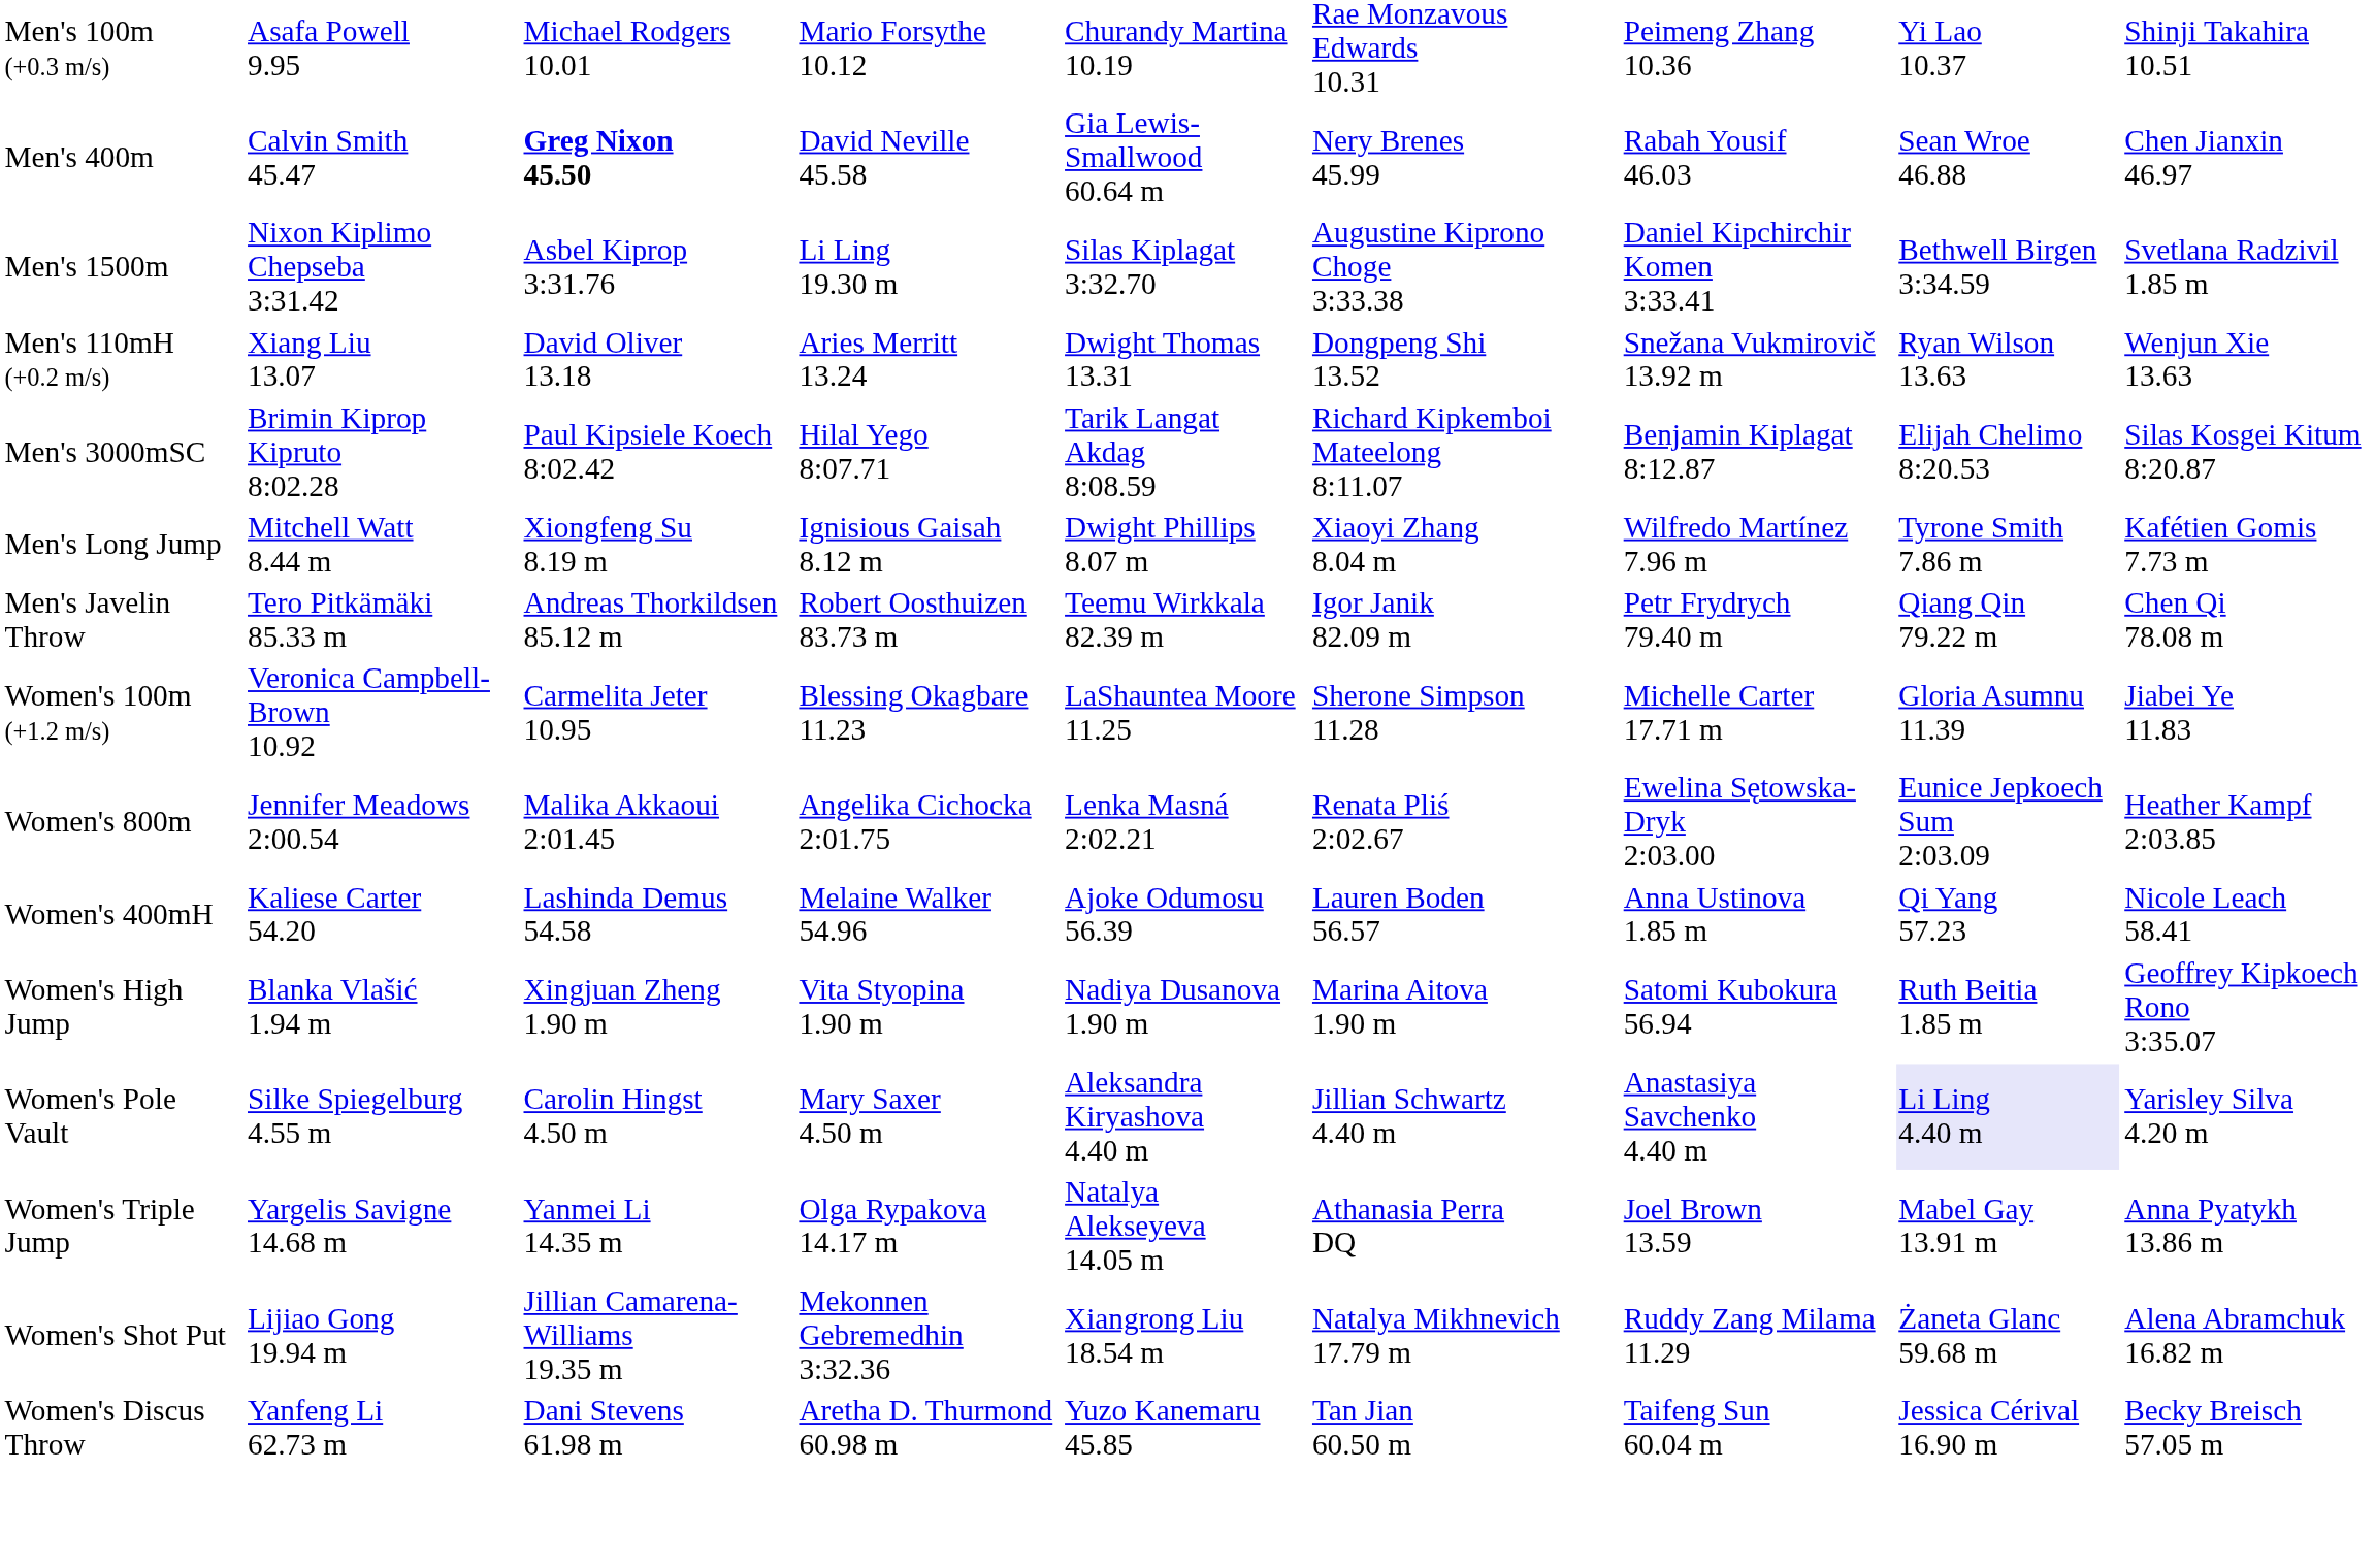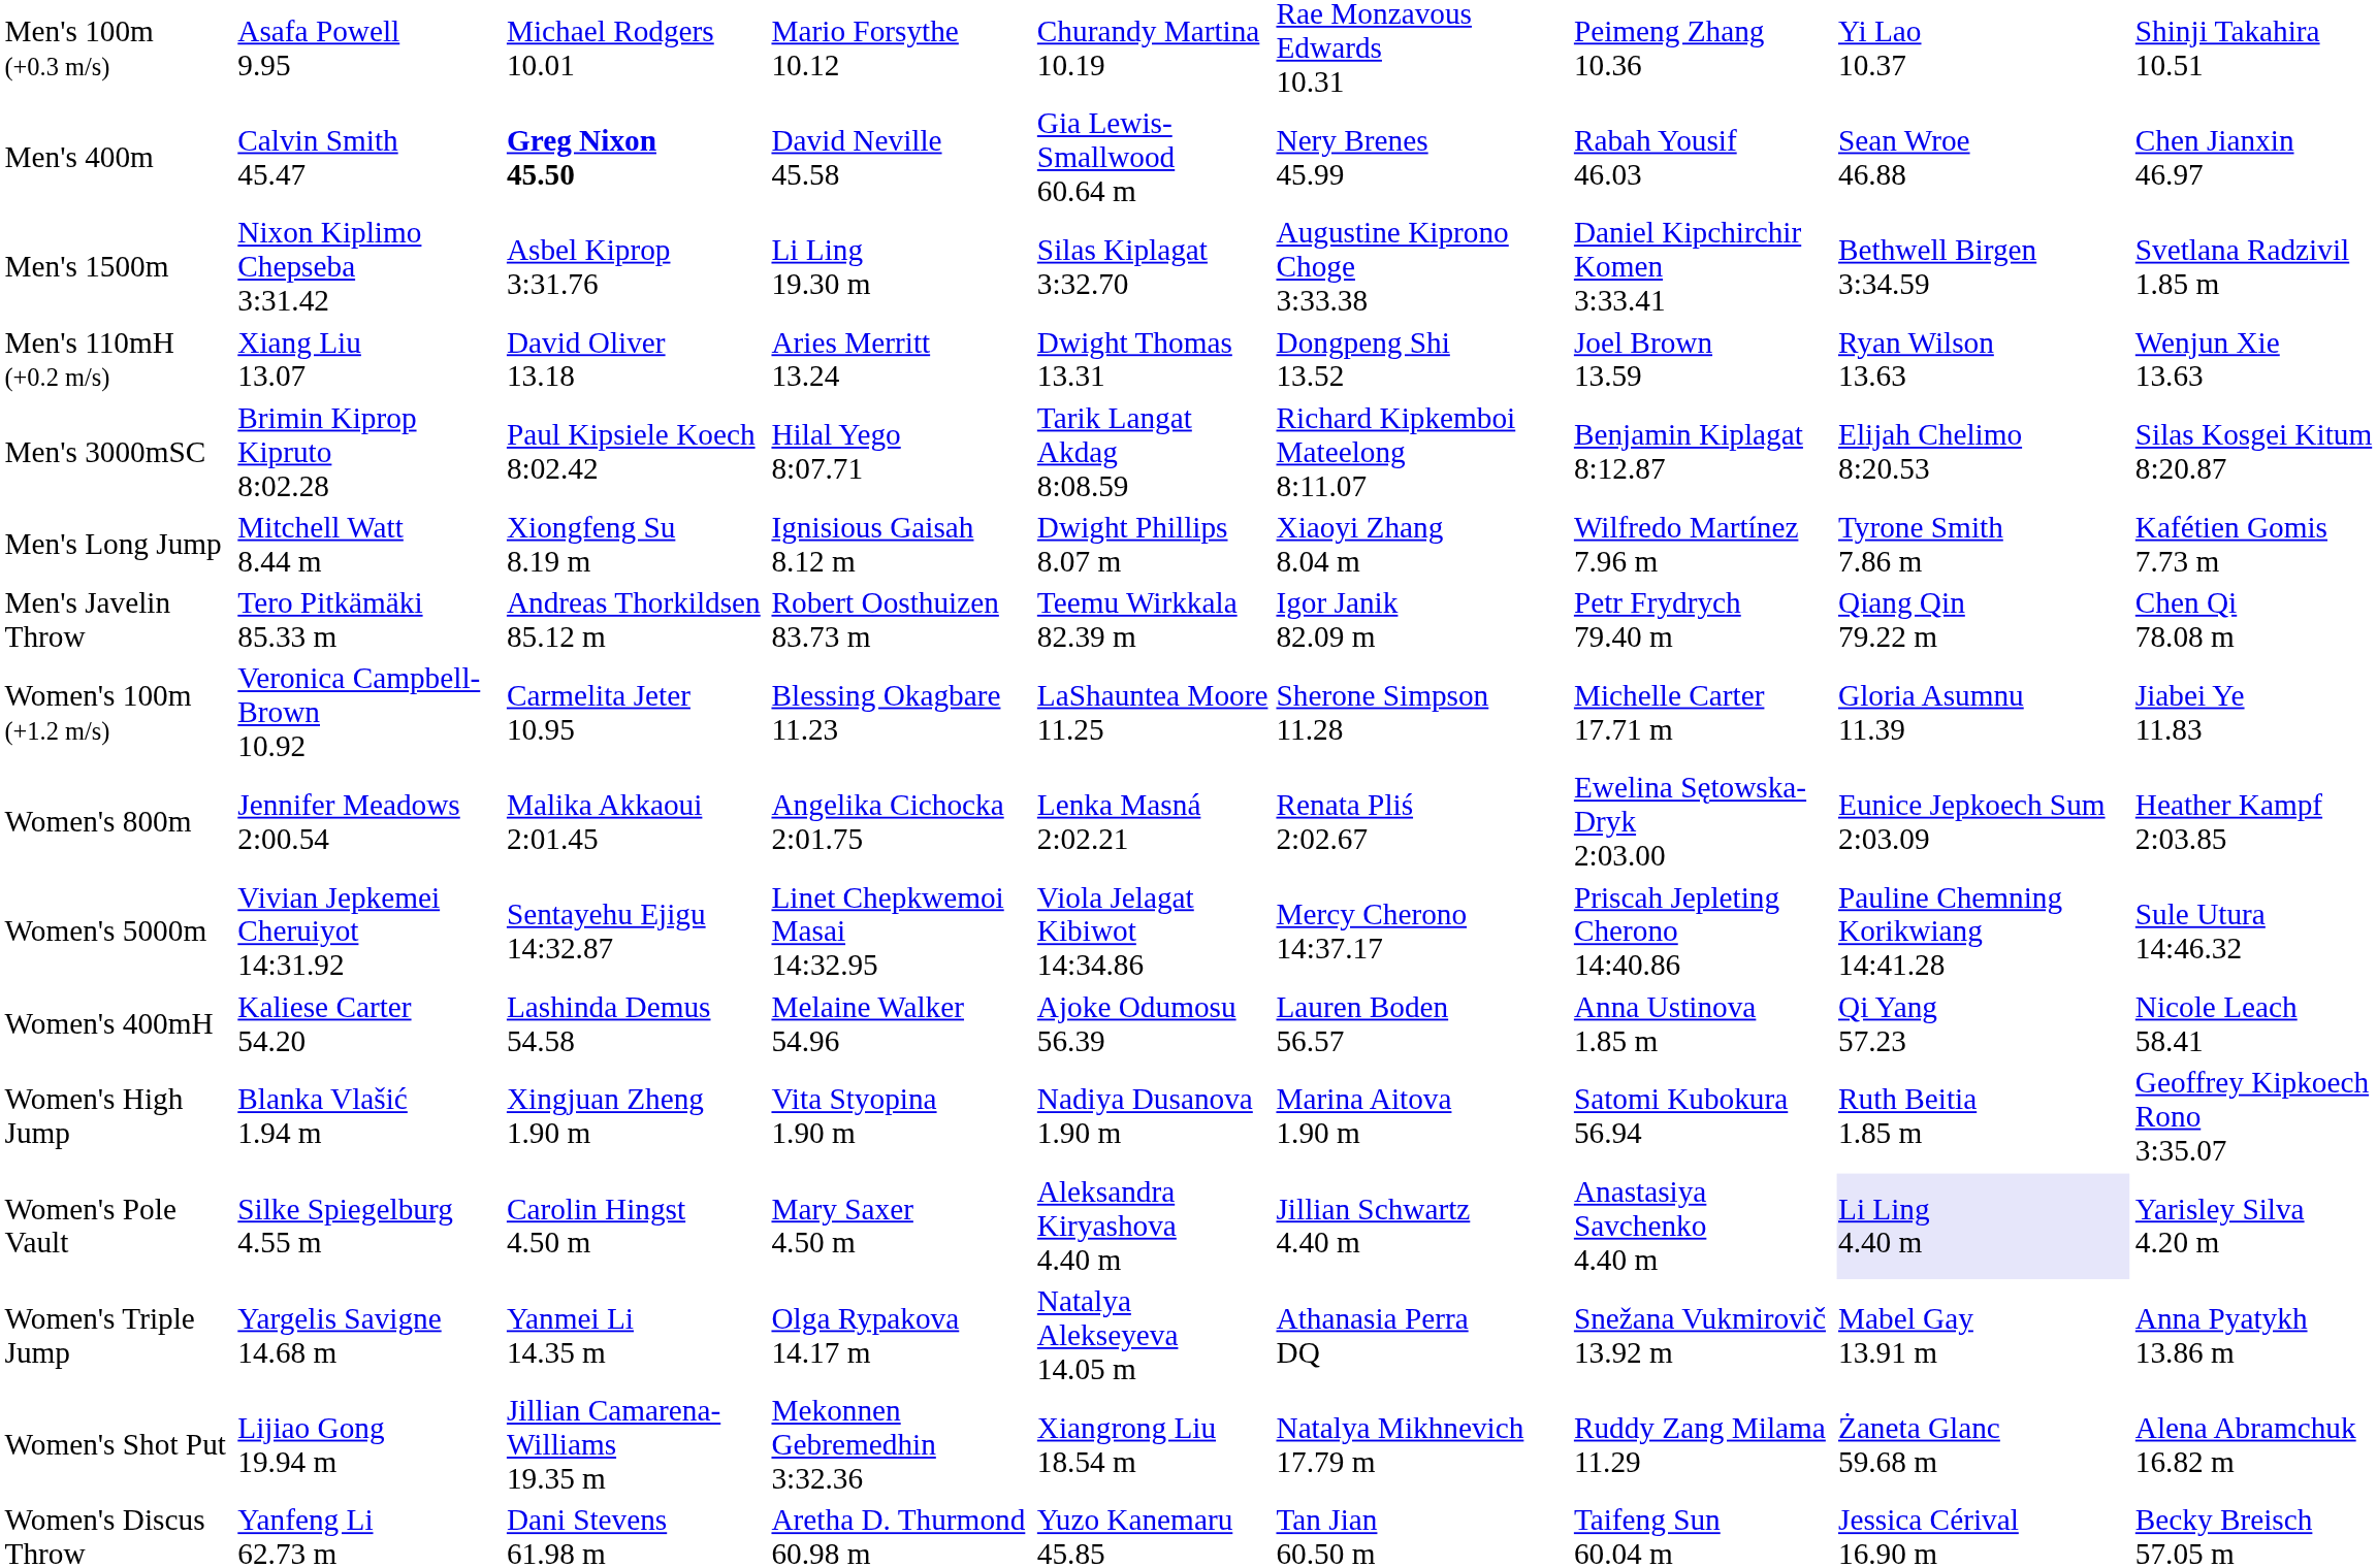Men's 110mH (+0.2 m/s) | column 7: Snežana Vukmirovič 13.92 m -> Joel Brown 13.59
+ row: Women's 5000m | Vivian Jepkemei Cheruiyot 14:31.92 | Sentayehu Ejigu 14:32.87 | Linet Chepkwemoi Masai 14:32.95 | Viola Jelagat Kibiwot 14:34.86 | Mercy Cherono 14:37.17 | Priscah Jepleting Cherono 14:40.86 | Pauline Chemning Korikwiang 14:41.28 | Sule Utura 14:46.32
Women's Triple Jump | column 7: Joel Brown 13.59 -> Snežana Vukmirovič 13.92 m
